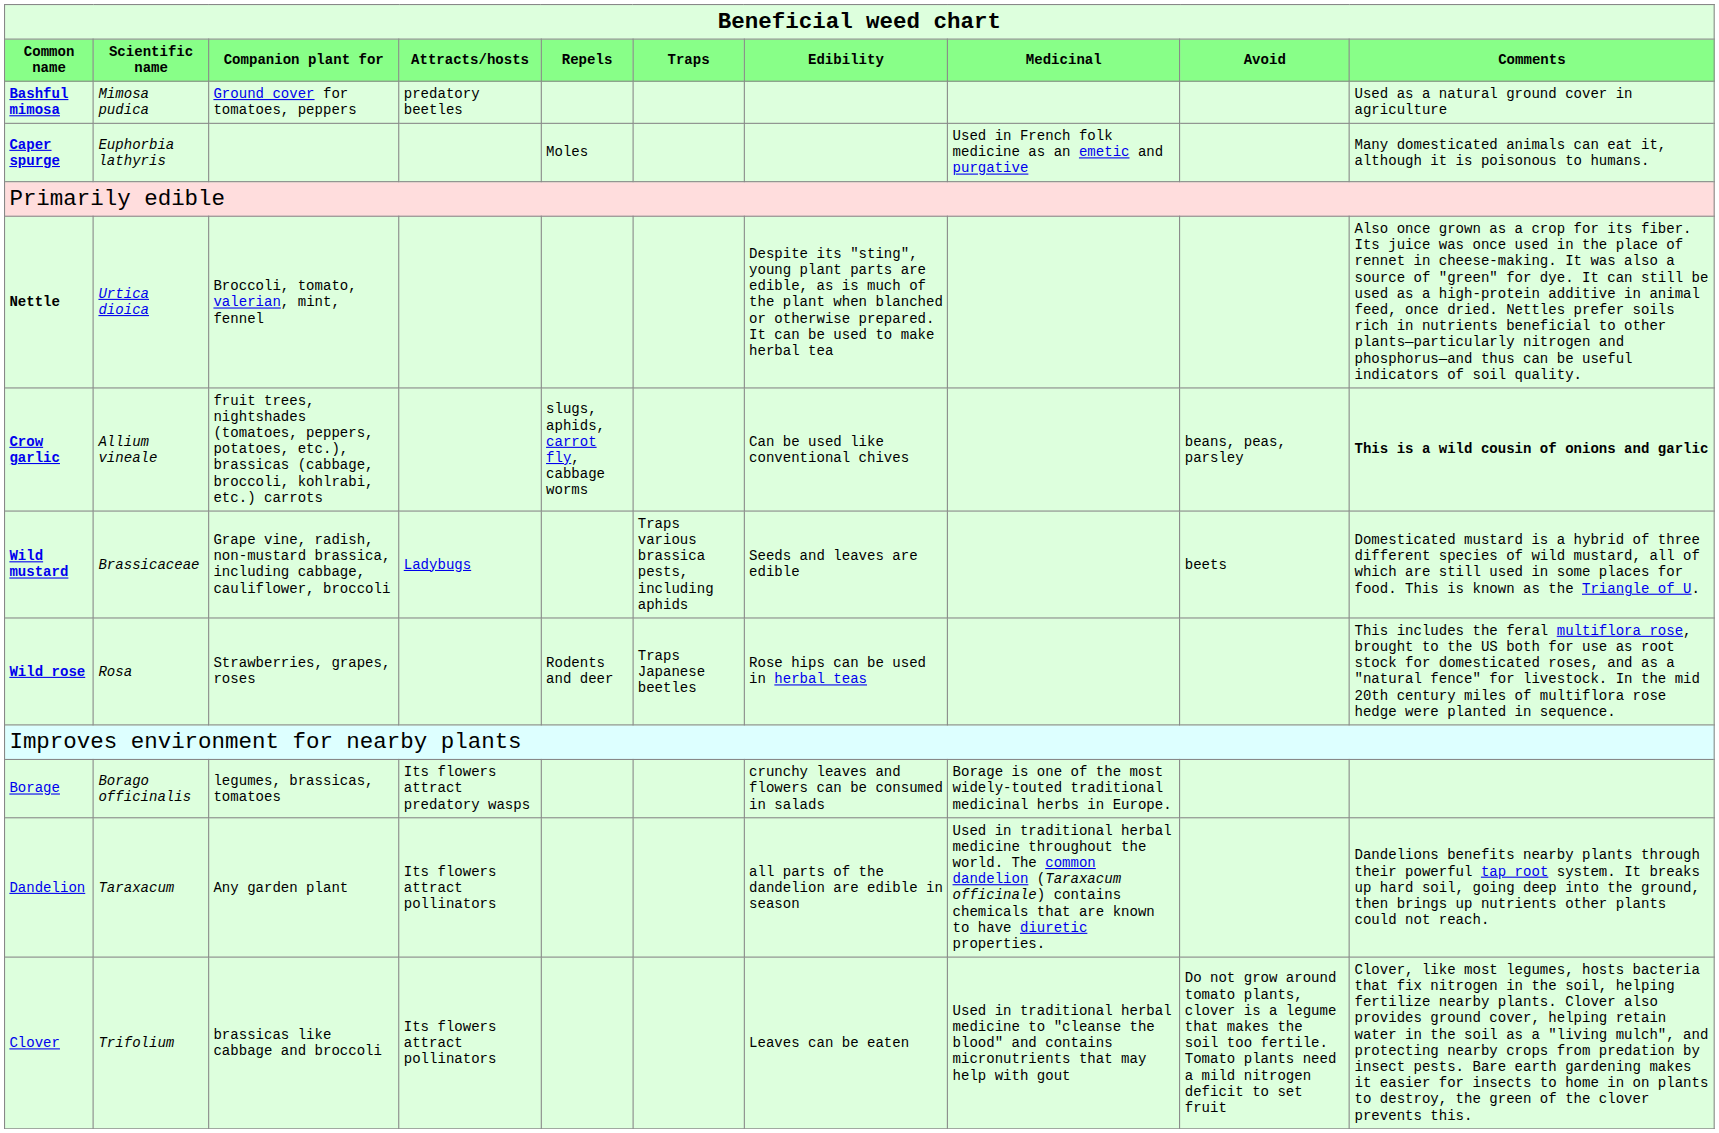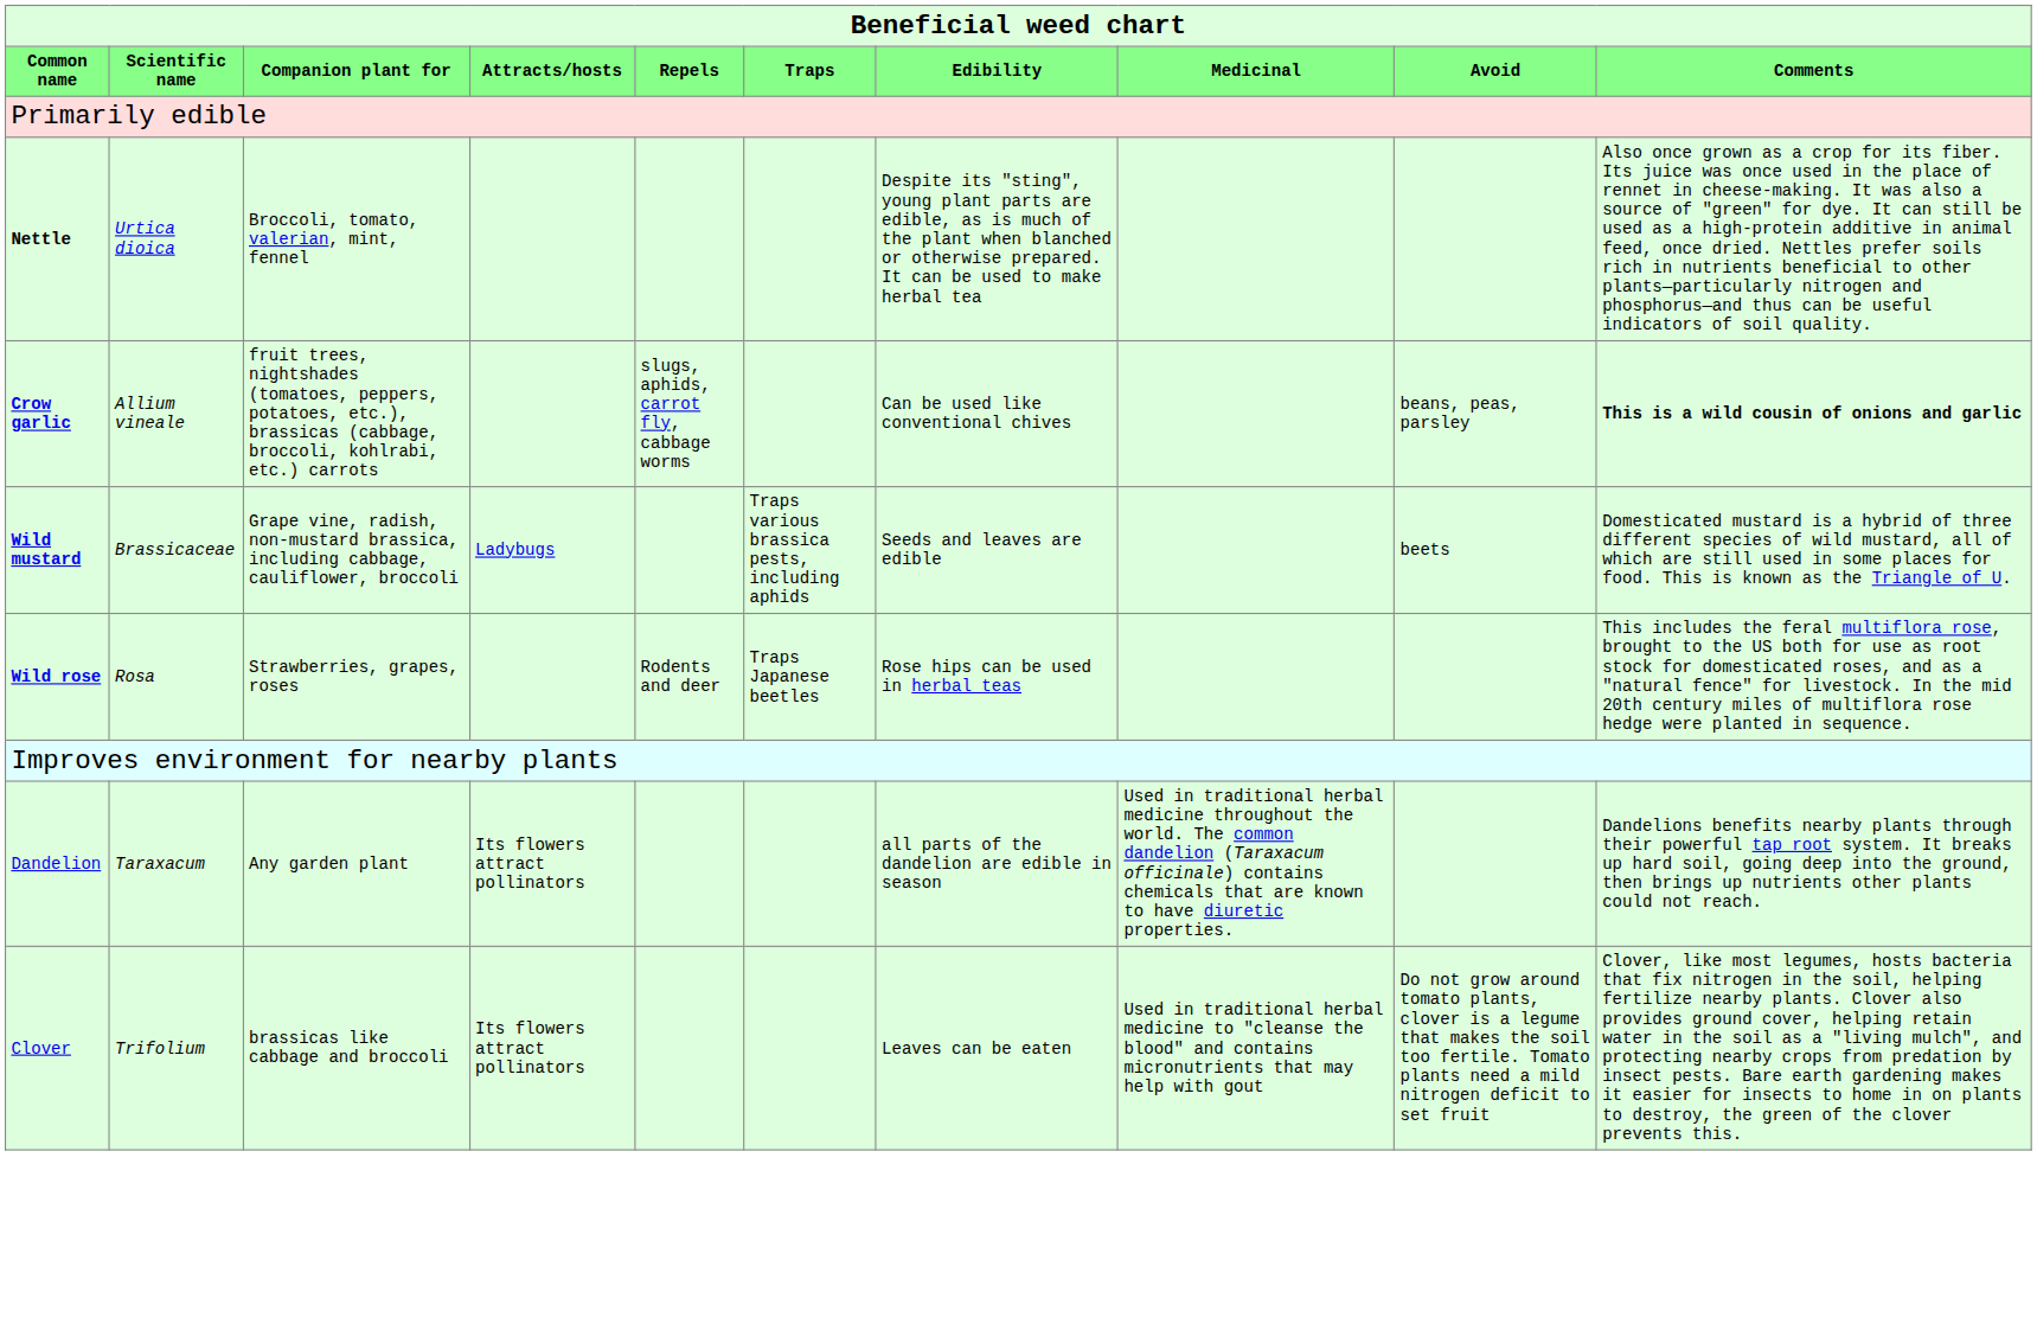- row: Bashful mimosa | Mimosa pudica | Ground cover for tomatoes, peppers | predatory beetles | Used as a natural ground cover in agriculture
- row: Caper spurge | Euphorbia lathyris | Moles | Used in French folk medicine as an emetic and purgative | Many domesticated animals can eat it, although it is poisonous to humans.
- row: Borage | Borago officinalis | legumes, brassicas, tomatoes | Its flowers attract predatory wasps | crunchy leaves and flowers can be consumed in salads | Borage is one of the most widely-touted traditional medicinal herbs in Europe.
